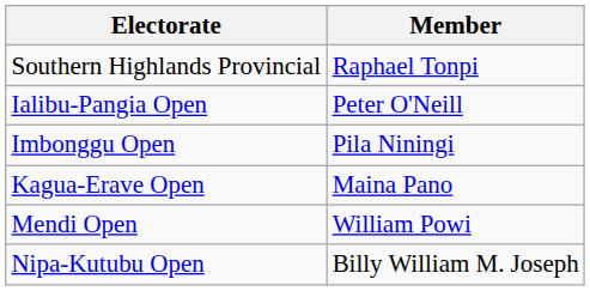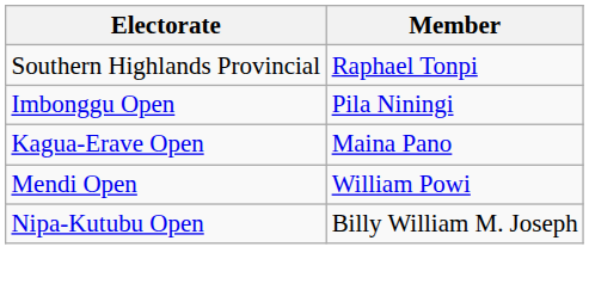- row: Ialibu-Pangia Open | Peter O'Neill
